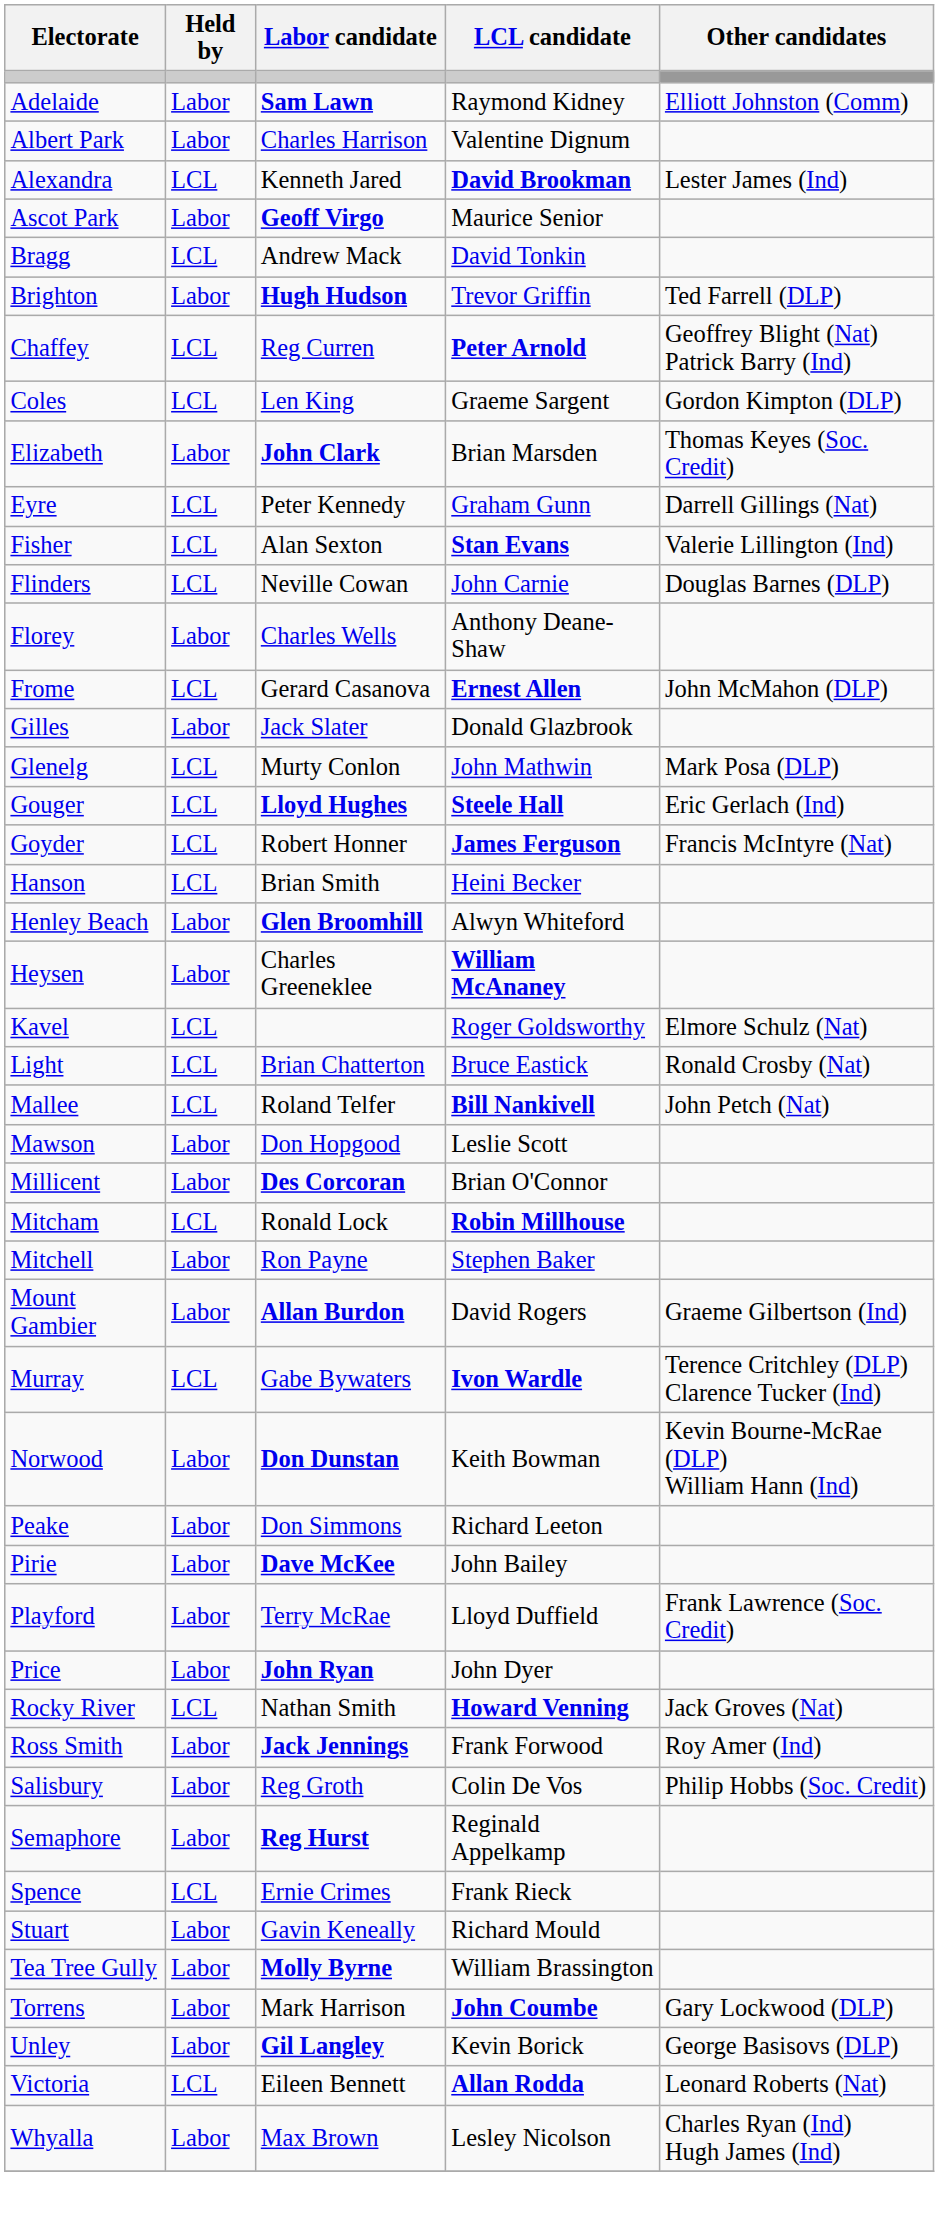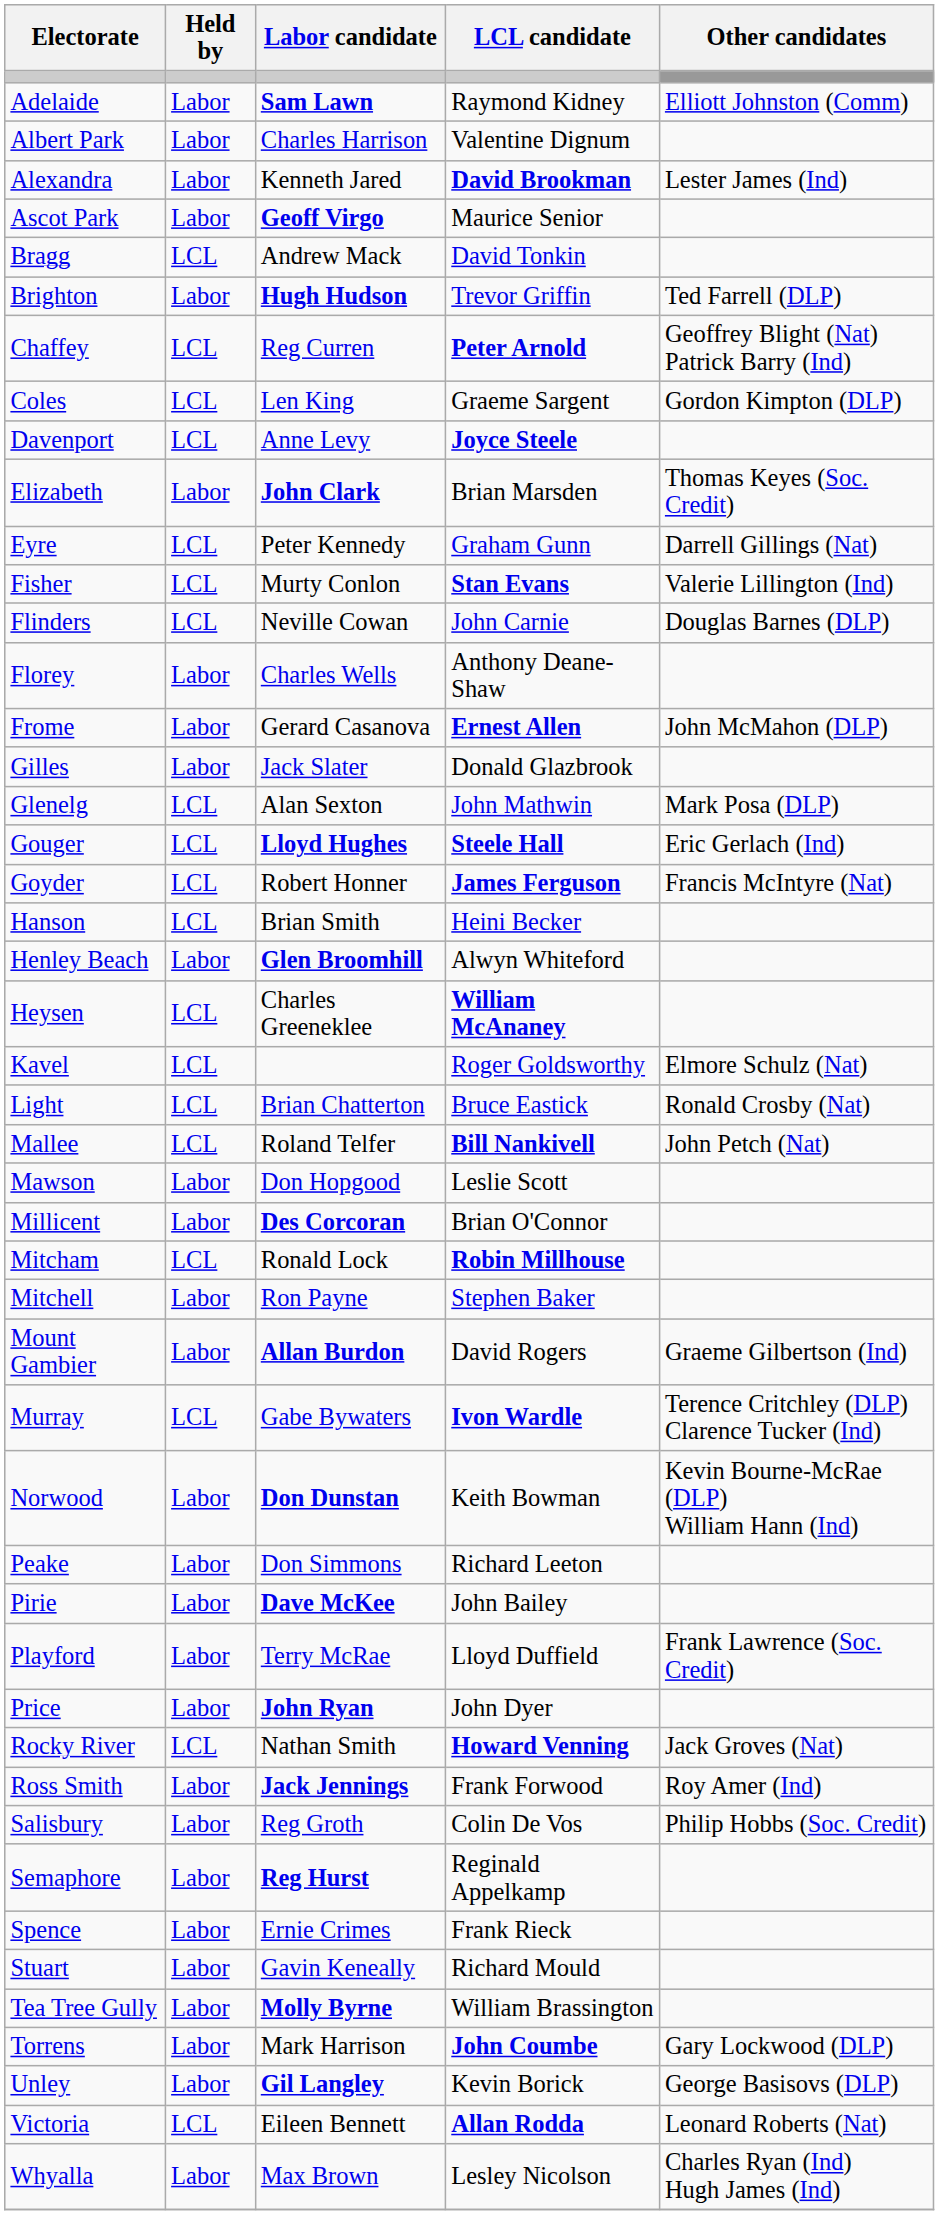Alexandra | Held by: LCL -> Labor
+ row: Davenport | LCL | Anne Levy | Joyce Steele
Fisher | Labor candidate: Alan Sexton -> Murty Conlon
Frome | Held by: LCL -> Labor
Glenelg | Labor candidate: Murty Conlon -> Alan Sexton
Heysen | Held by: Labor -> LCL
Spence | Held by: LCL -> Labor
